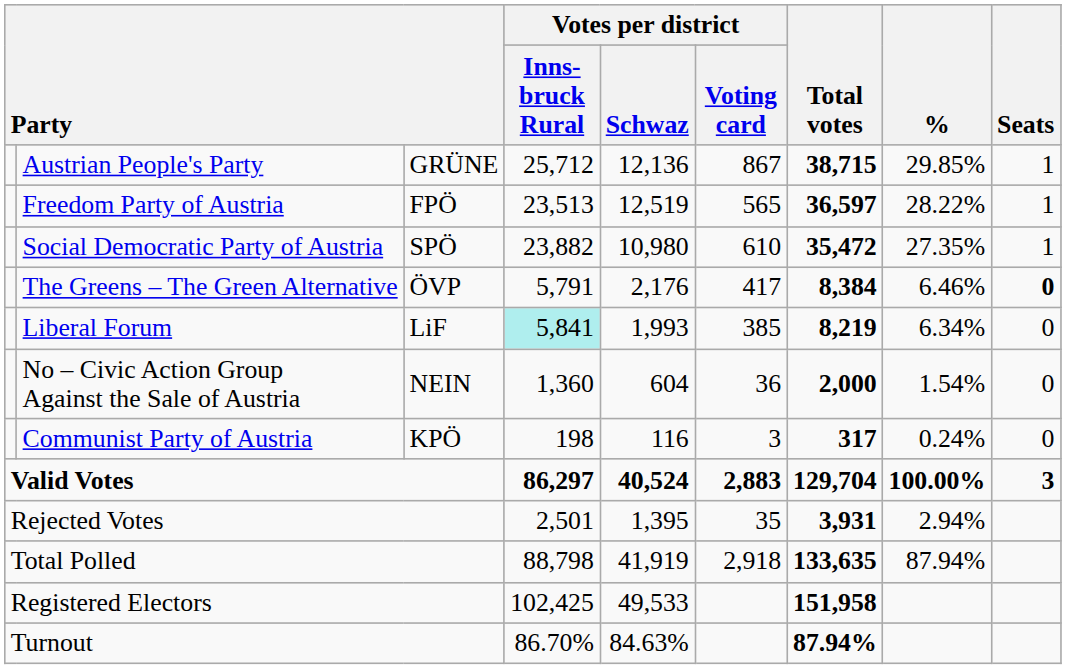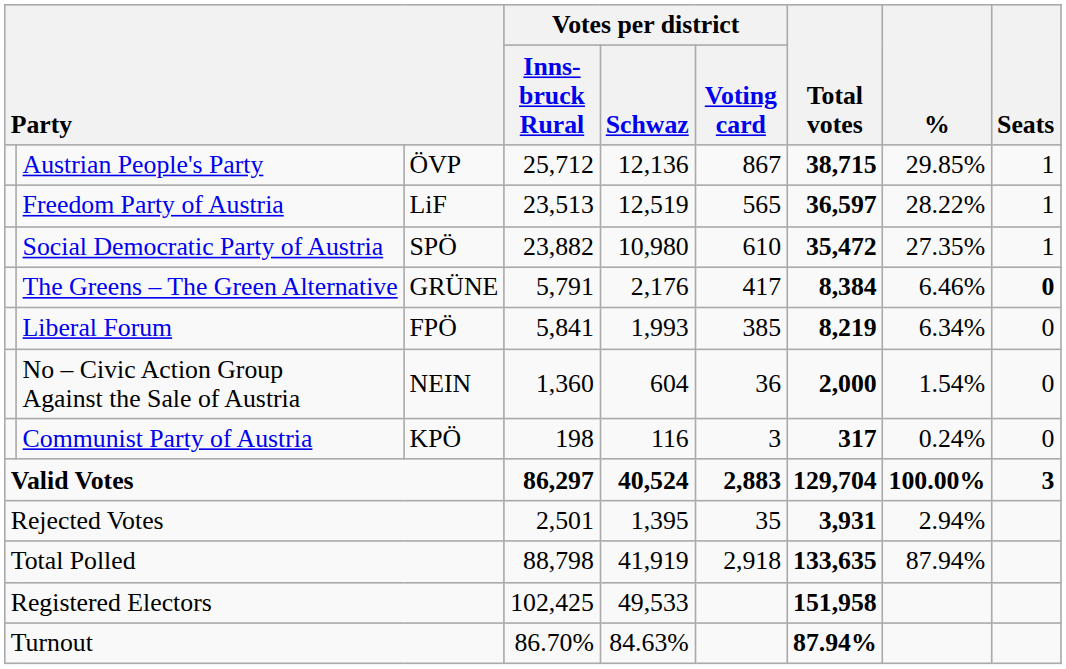Austrian People's Party | column 3: GRÜNE -> ÖVP
Freedom Party of Austria | column 3: FPÖ -> LiF
The Greens – The Green Alternative | column 3: ÖVP -> GRÜNE
Liberal Forum | column 3: LiF -> FPÖ
Liberal Forum | Votes per district / Inns- bruck Rural: paleturquoise background -> no background
